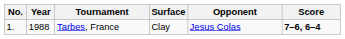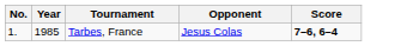- column: Surface | Clay
Tarbes, France | Year: 1988 -> 1985
